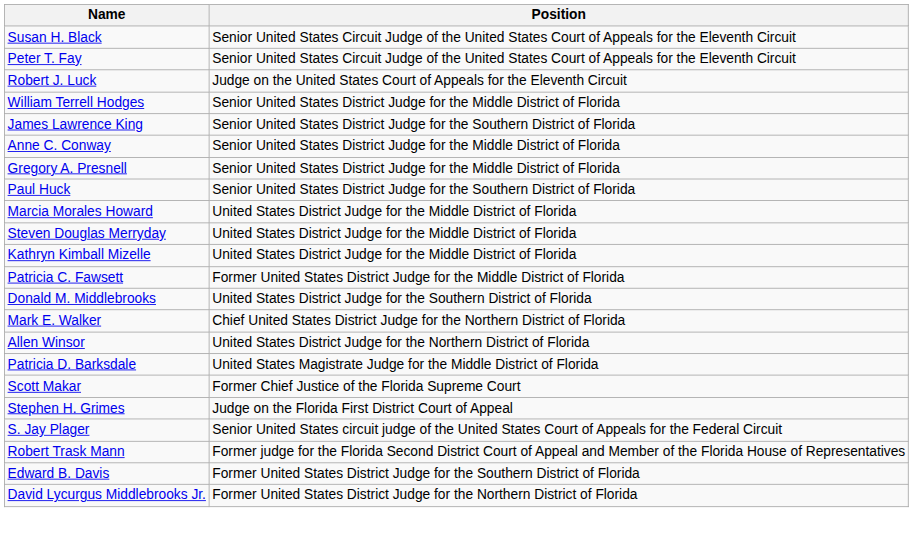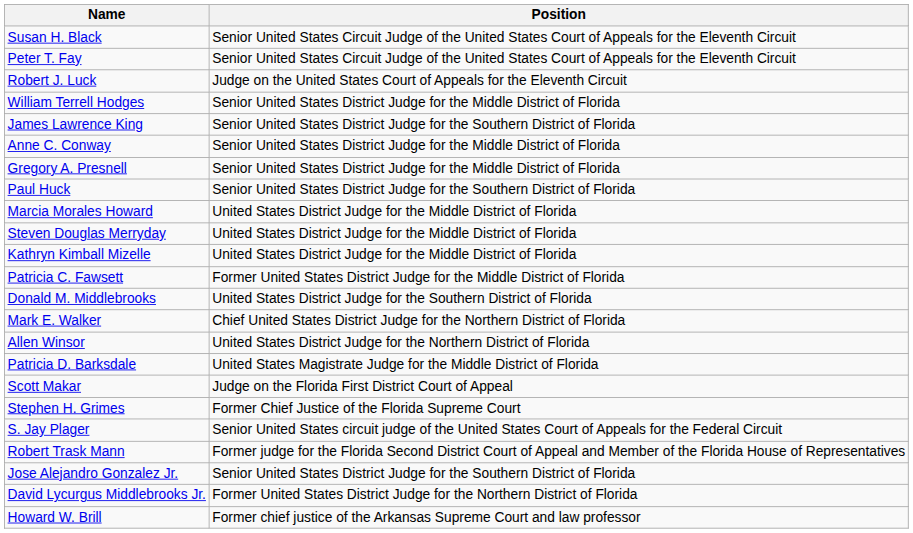Scott Makar | Position: Former Chief Justice of the Florida Supreme Court -> Judge on the Florida First District Court of Appeal
Stephen H. Grimes | Position: Judge on the Florida First District Court of Appeal -> Former Chief Justice of the Florida Supreme Court
+ row: Jose Alejandro Gonzalez Jr. | Senior United States District Judge for the Southern District of Florida
- row: Edward B. Davis | Former United States District Judge for the Southern District of Florida
+ row: Howard W. Brill | Former chief justice of the Arkansas Supreme Court and law professor
